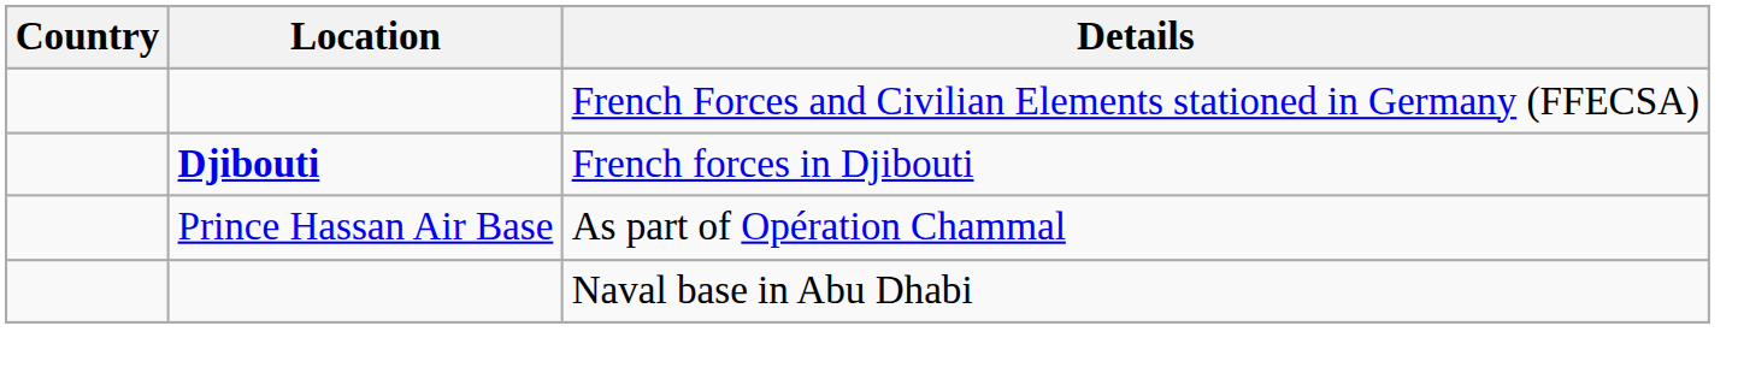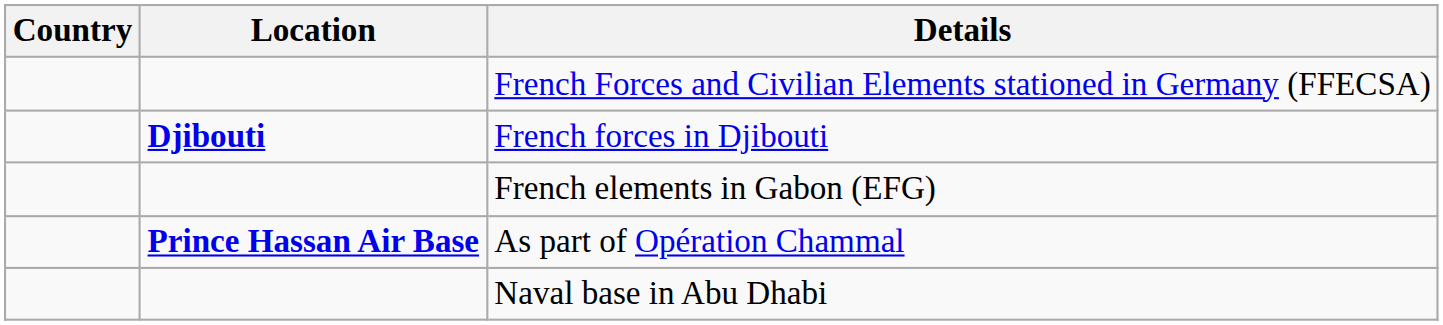+ row: French elements in Gabon (EFG)
As part of Opération Chammal | Location: normal -> bold
